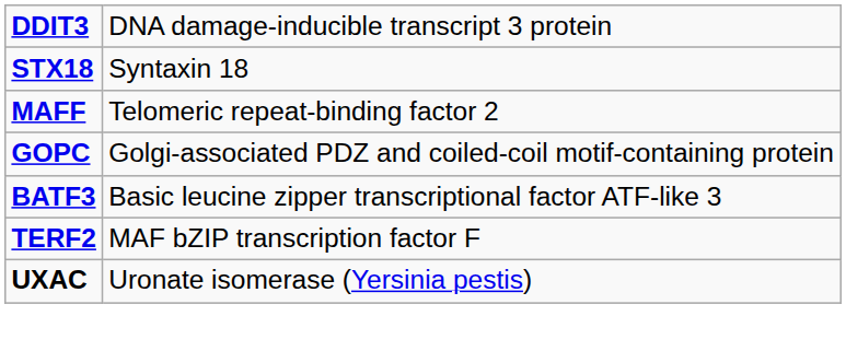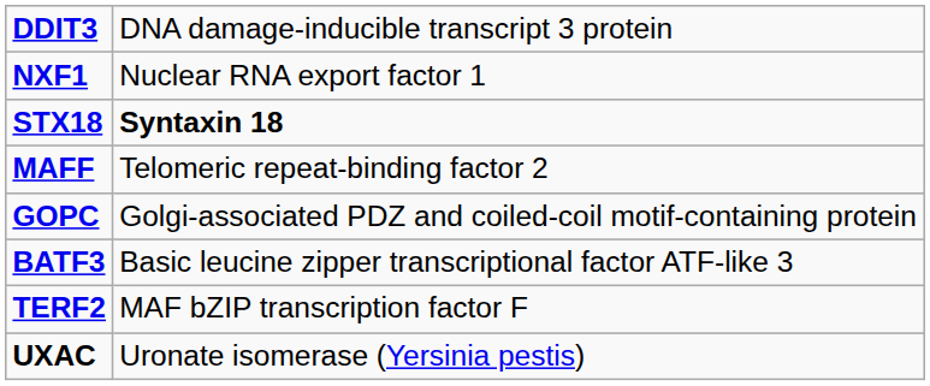+ row: NXF1 | Nuclear RNA export factor 1
STX18 | column 2: normal -> bold
